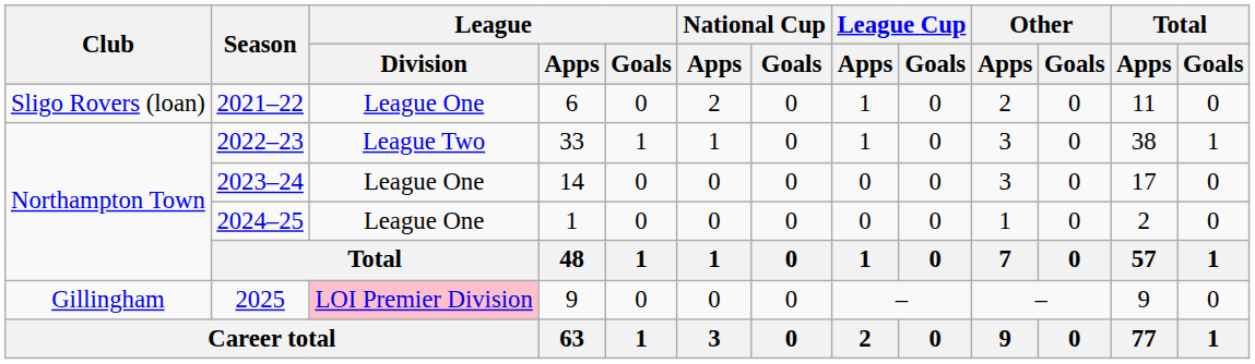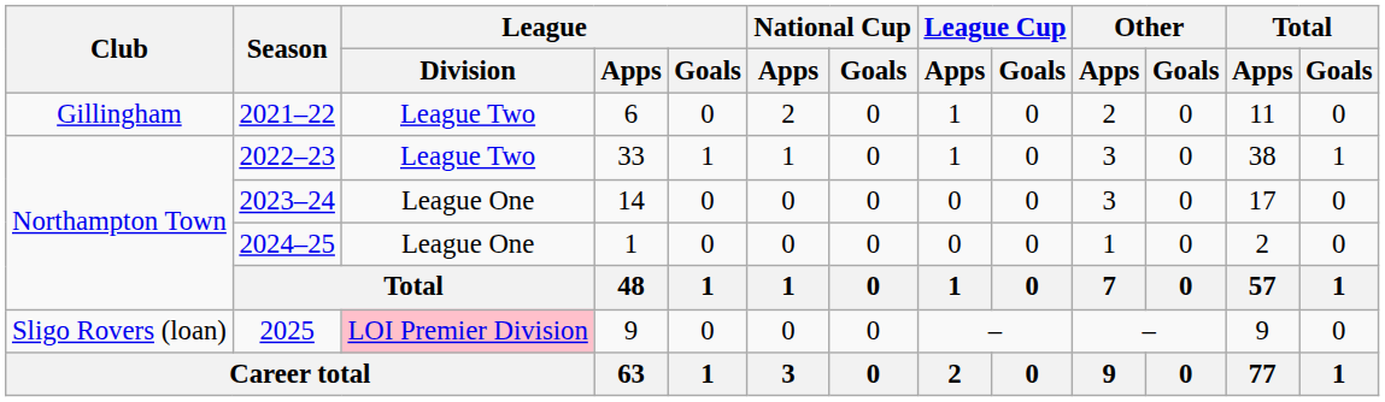2021–22 | Club: Sligo Rovers (loan) -> Gillingham
2021–22 | League / Division: League One -> League Two
2025 | Club: Gillingham -> Sligo Rovers (loan)
